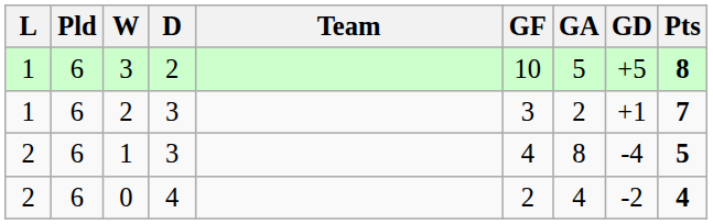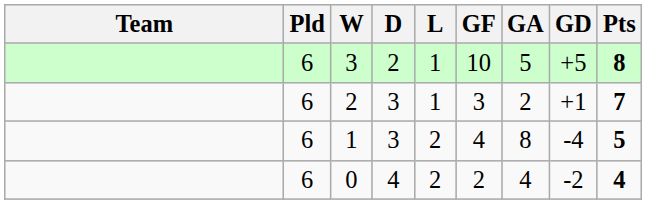columns swapped: Team <-> L
